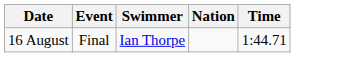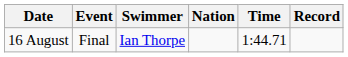+ column: Record
